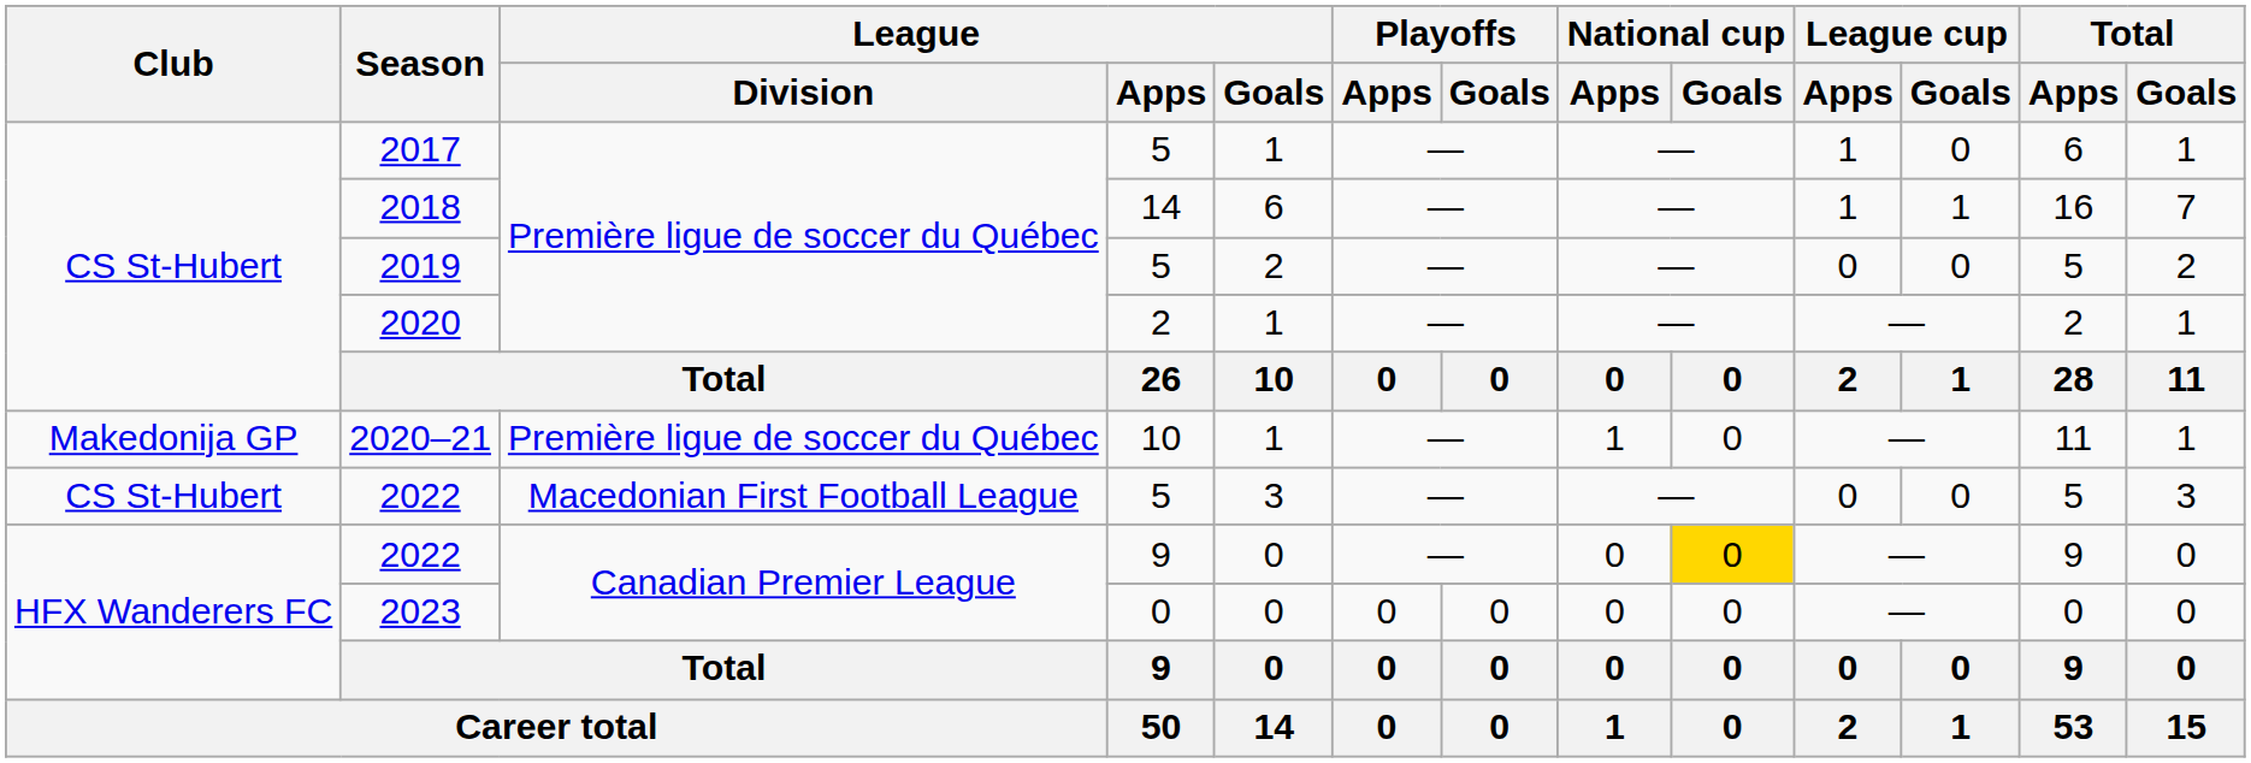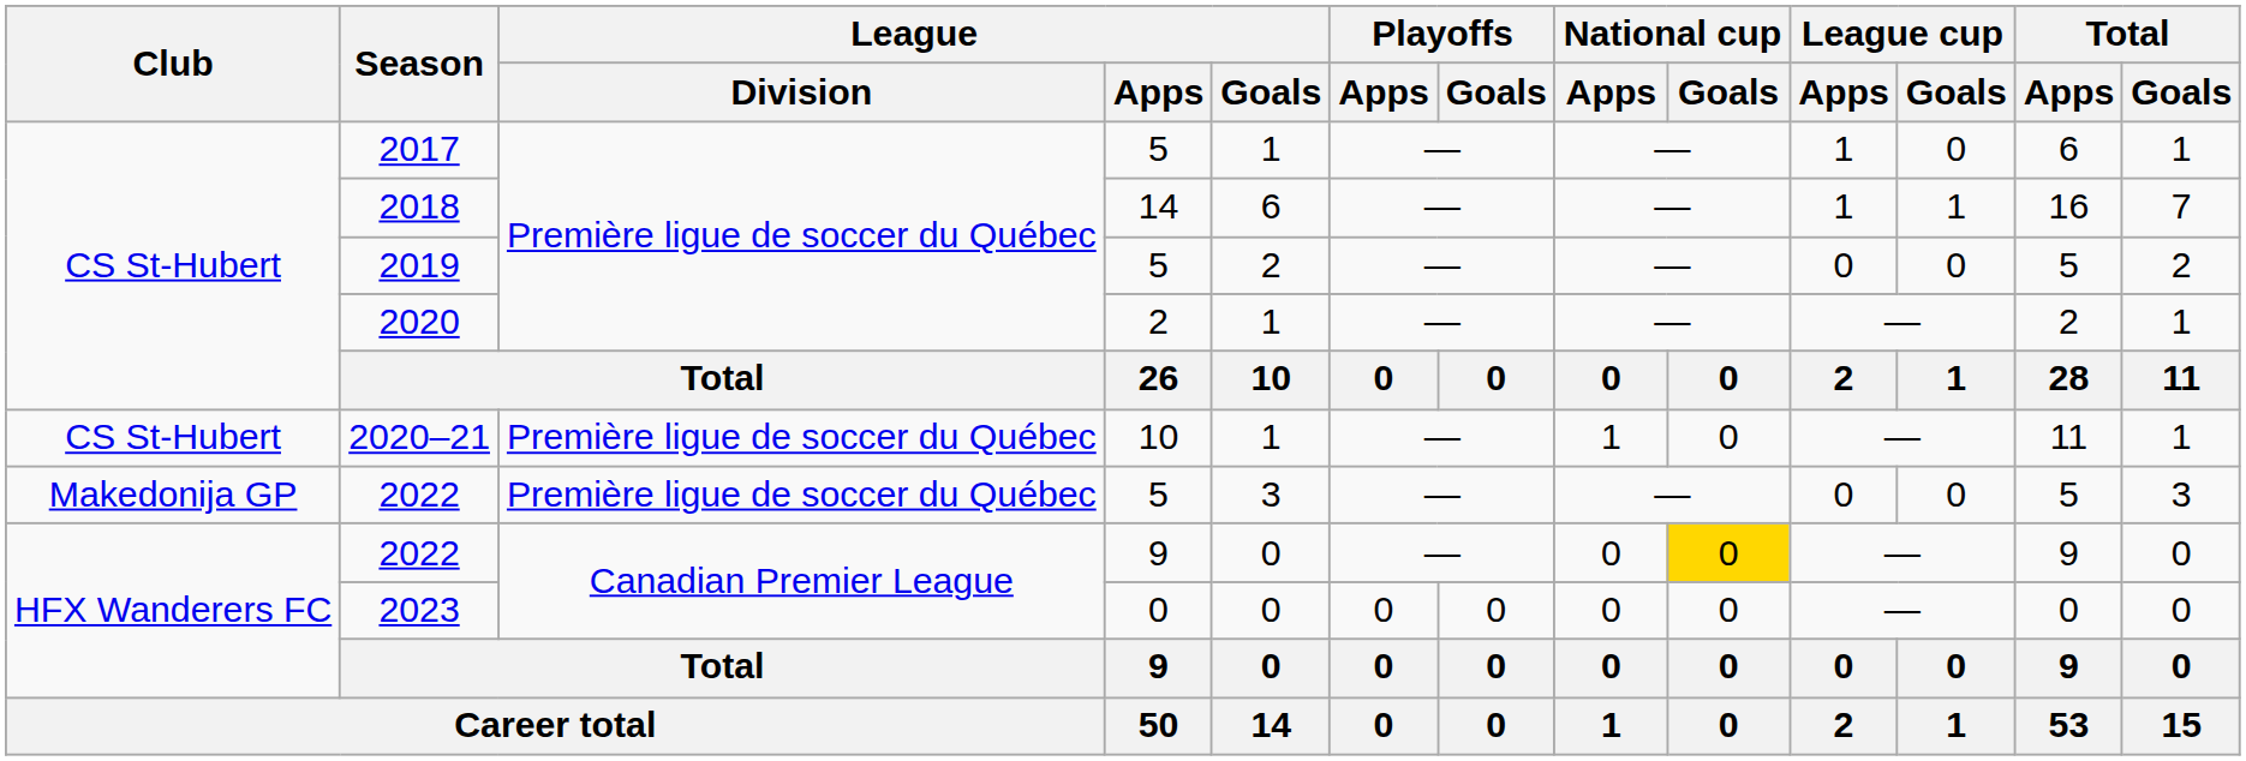2020–21 | Club: Makedonija GP -> CS St-Hubert
2022 / 5 | Club: CS St-Hubert -> Makedonija GP
2022 / 5 | League / Division: Macedonian First Football League -> Première ligue de soccer du Québec
